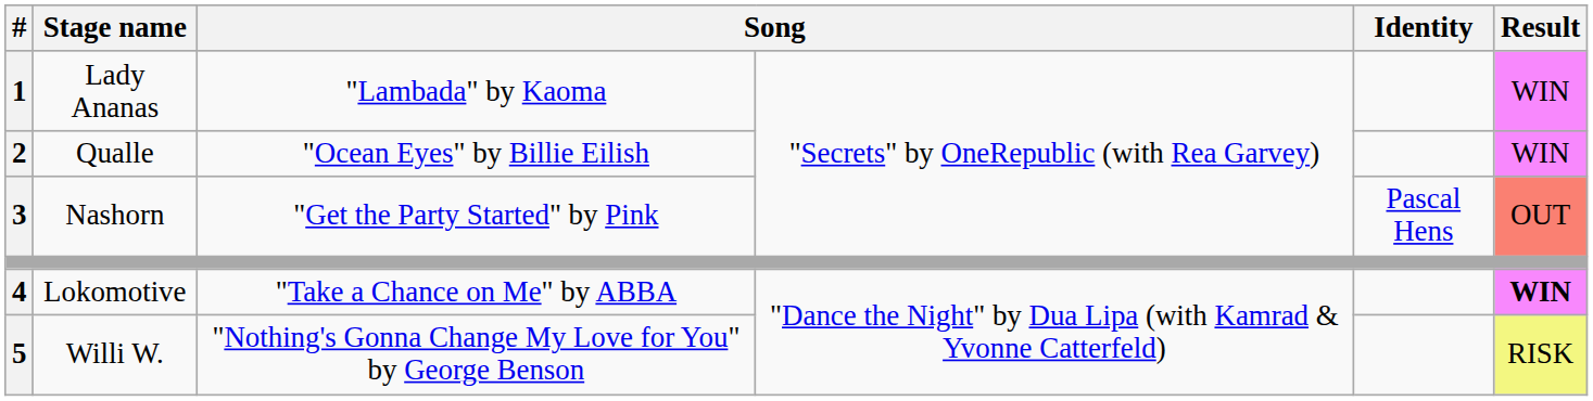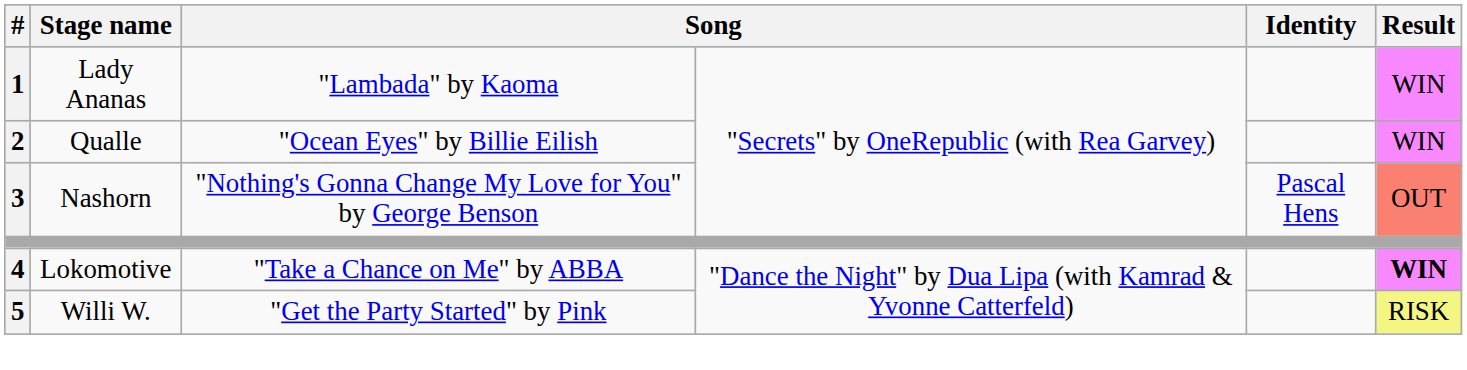Nashorn | column 3: "Get the Party Started" by Pink -> "Nothing's Gonna Change My Love for You" by George Benson
Willi W. | column 3: "Nothing's Gonna Change My Love for You" by George Benson -> "Get the Party Started" by Pink
